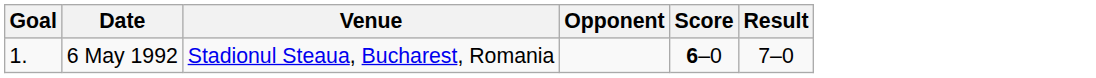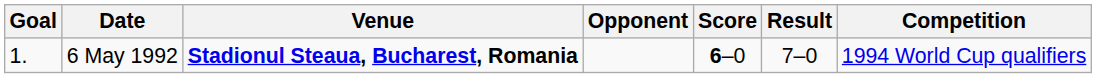+ column: Competition | 1994 World Cup qualifiers
6 May 1992 | Venue: normal -> bold
